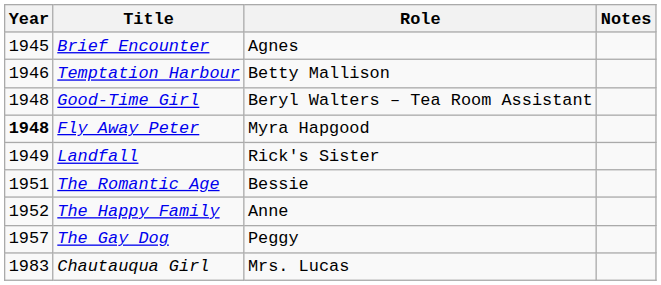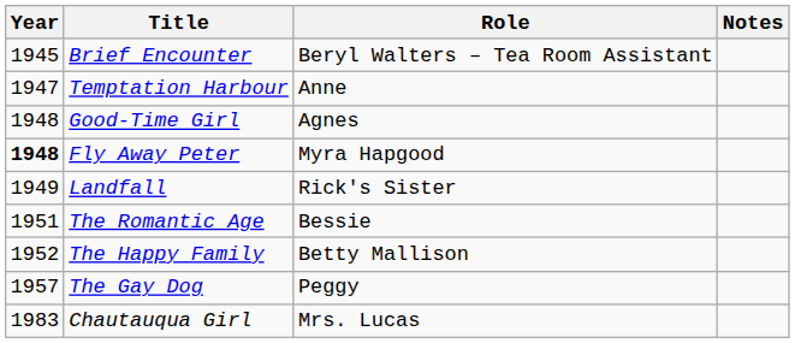Brief Encounter | Role: Agnes -> Beryl Walters – Tea Room Assistant
Temptation Harbour | Year: 1946 -> 1947
Temptation Harbour | Role: Betty Mallison -> Anne
Good-Time Girl | Role: Beryl Walters – Tea Room Assistant -> Agnes
The Happy Family | Role: Anne -> Betty Mallison
